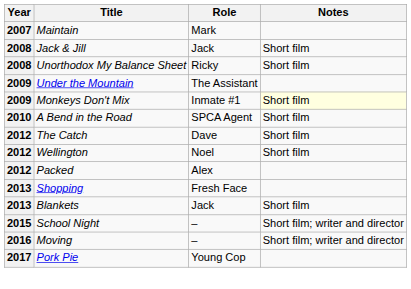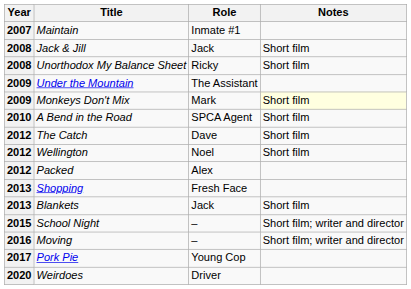Maintain | Role: Mark -> Inmate #1
Monkeys Don't Mix | Role: Inmate #1 -> Mark
+ row: 2020 | Weirdoes | Driver
